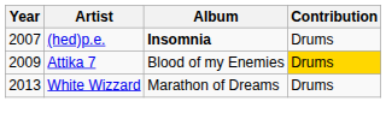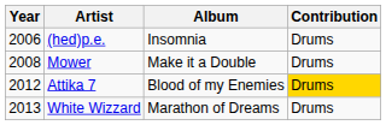(hed)p.e. | Year: 2007 -> 2006
(hed)p.e. | Album: bold -> normal
+ row: 2008 | Mower | Make it a Double | Drums
Attika 7 | Year: 2009 -> 2012
